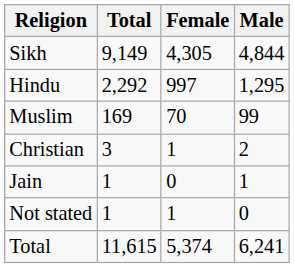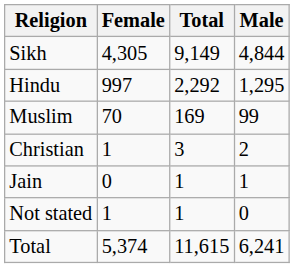columns swapped: Total <-> Female
